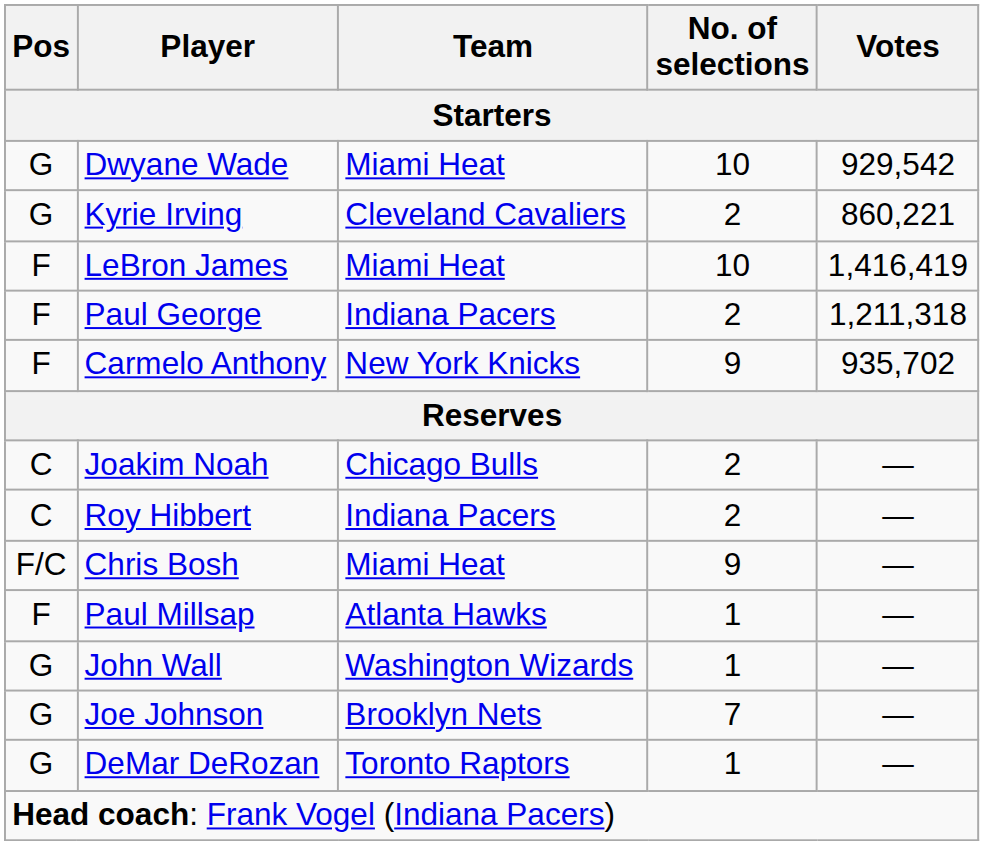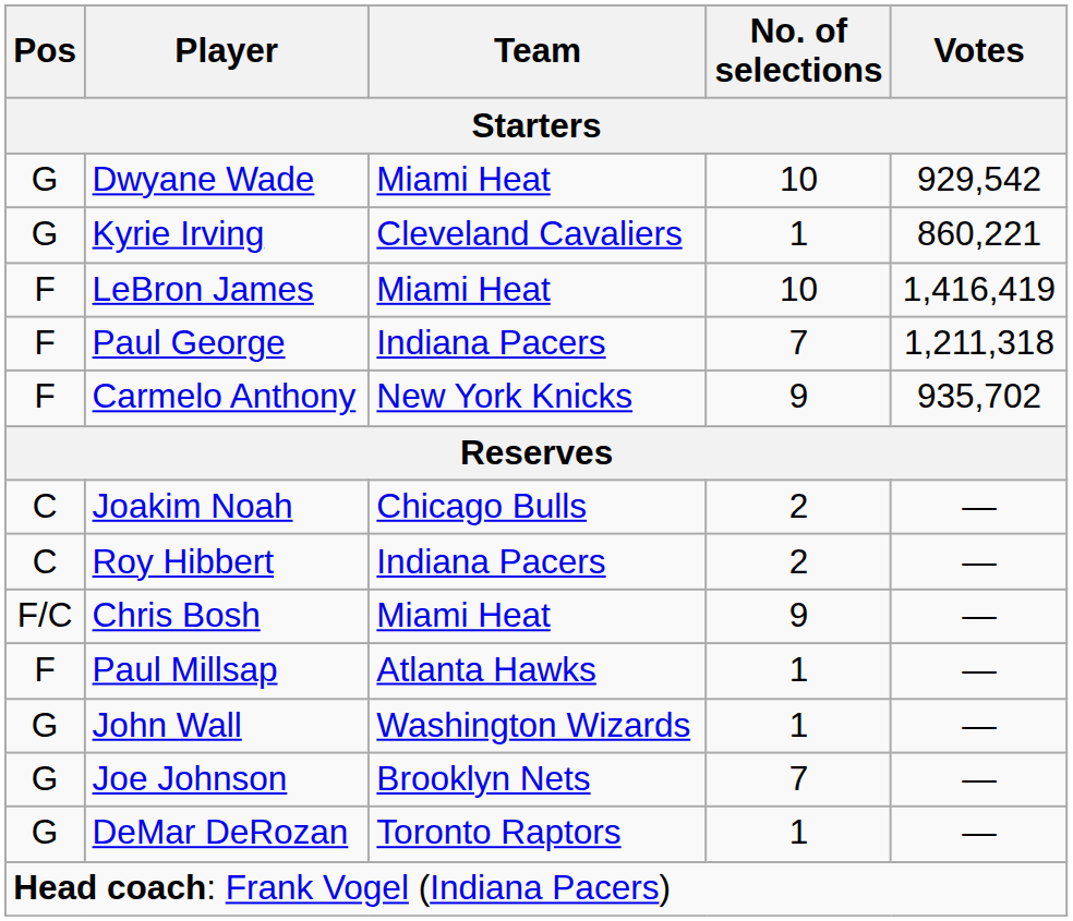Kyrie Irving | No. of selections: 2 -> 1
Paul George | No. of selections: 2 -> 7
